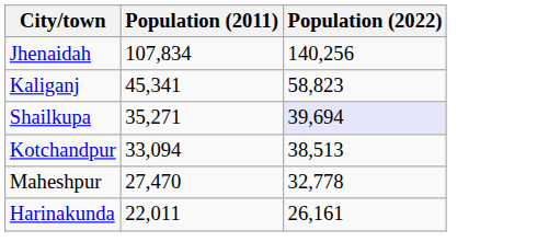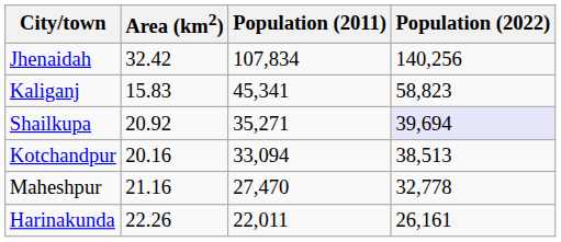+ column: Area (km2) | 32.42 | 15.83 | 20.92 | 20.16 | 21.16 | 22.26
